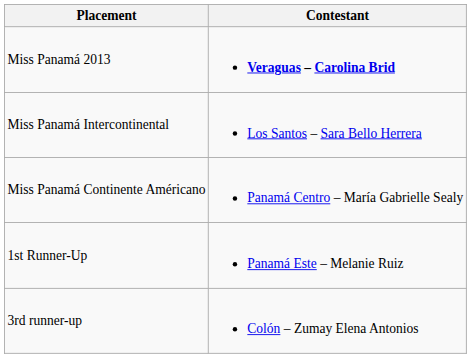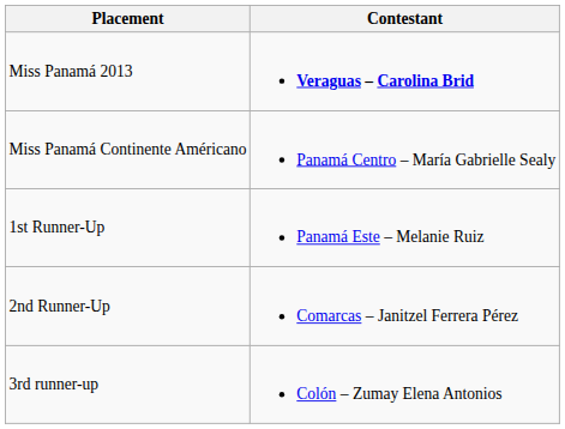- row: Miss Panamá Intercontinental | Los Santos – Sara Bello Herrera
+ row: 2nd Runner-Up | Comarcas – Janitzel Ferrera Pérez
